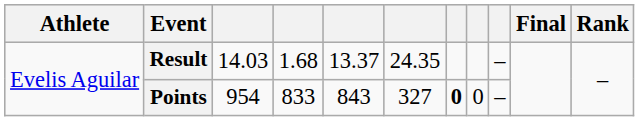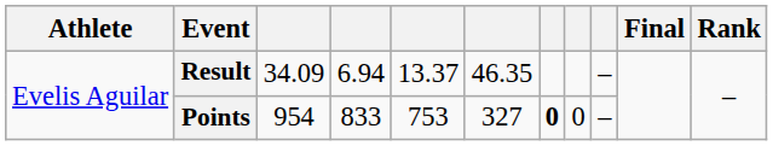Result | column 3: 14.03 -> 34.09
Result | column 4: 1.68 -> 6.94
Result | column 6: 24.35 -> 46.35
Points | column 5: 843 -> 753
